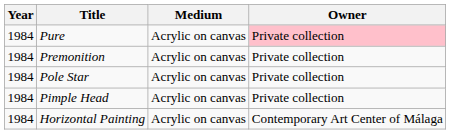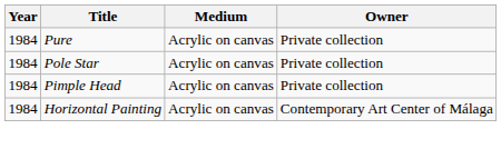Pure | Owner: pink background -> no background
- row: 1984 | Premonition | Acrylic on canvas | Private collection
